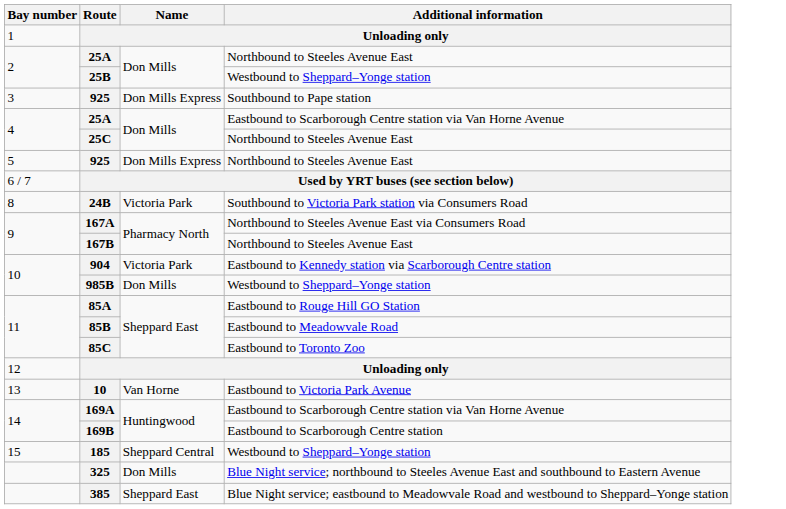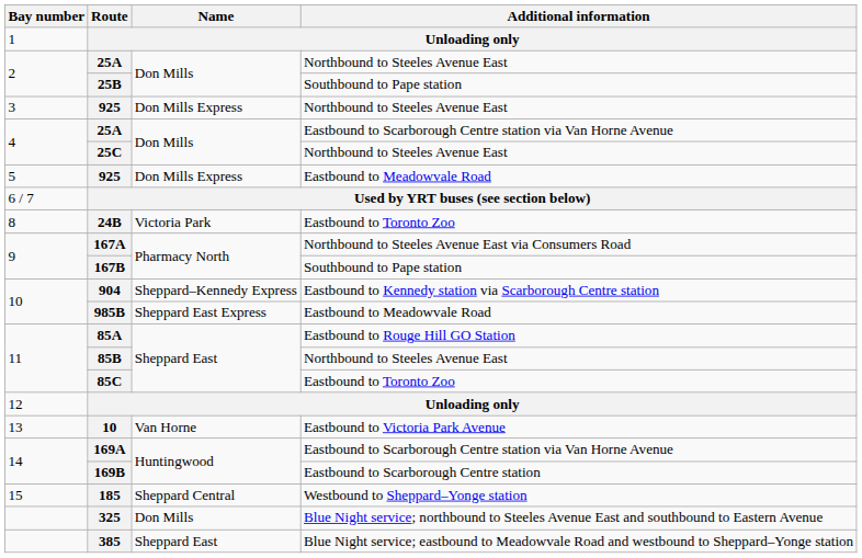25B | Additional information: Westbound to Sheppard–Yonge station -> Southbound to Pape station
3 / 925 | Additional information: Southbound to Pape station -> Northbound to Steeles Avenue East
5 / 925 | Additional information: Northbound to Steeles Avenue East -> Eastbound to Meadowvale Road
24B | Additional information: Southbound to Victoria Park station via Consumers Road -> Eastbound to Toronto Zoo
167B | Additional information: Northbound to Steeles Avenue East -> Southbound to Pape station
904 | Name: Victoria Park -> Sheppard–Kennedy Express
985B | Name: Don Mills -> Sheppard East Express
985B | Additional information: Westbound to Sheppard–Yonge station -> Eastbound to Meadowvale Road
85B | Additional information: Eastbound to Meadowvale Road -> Northbound to Steeles Avenue East
